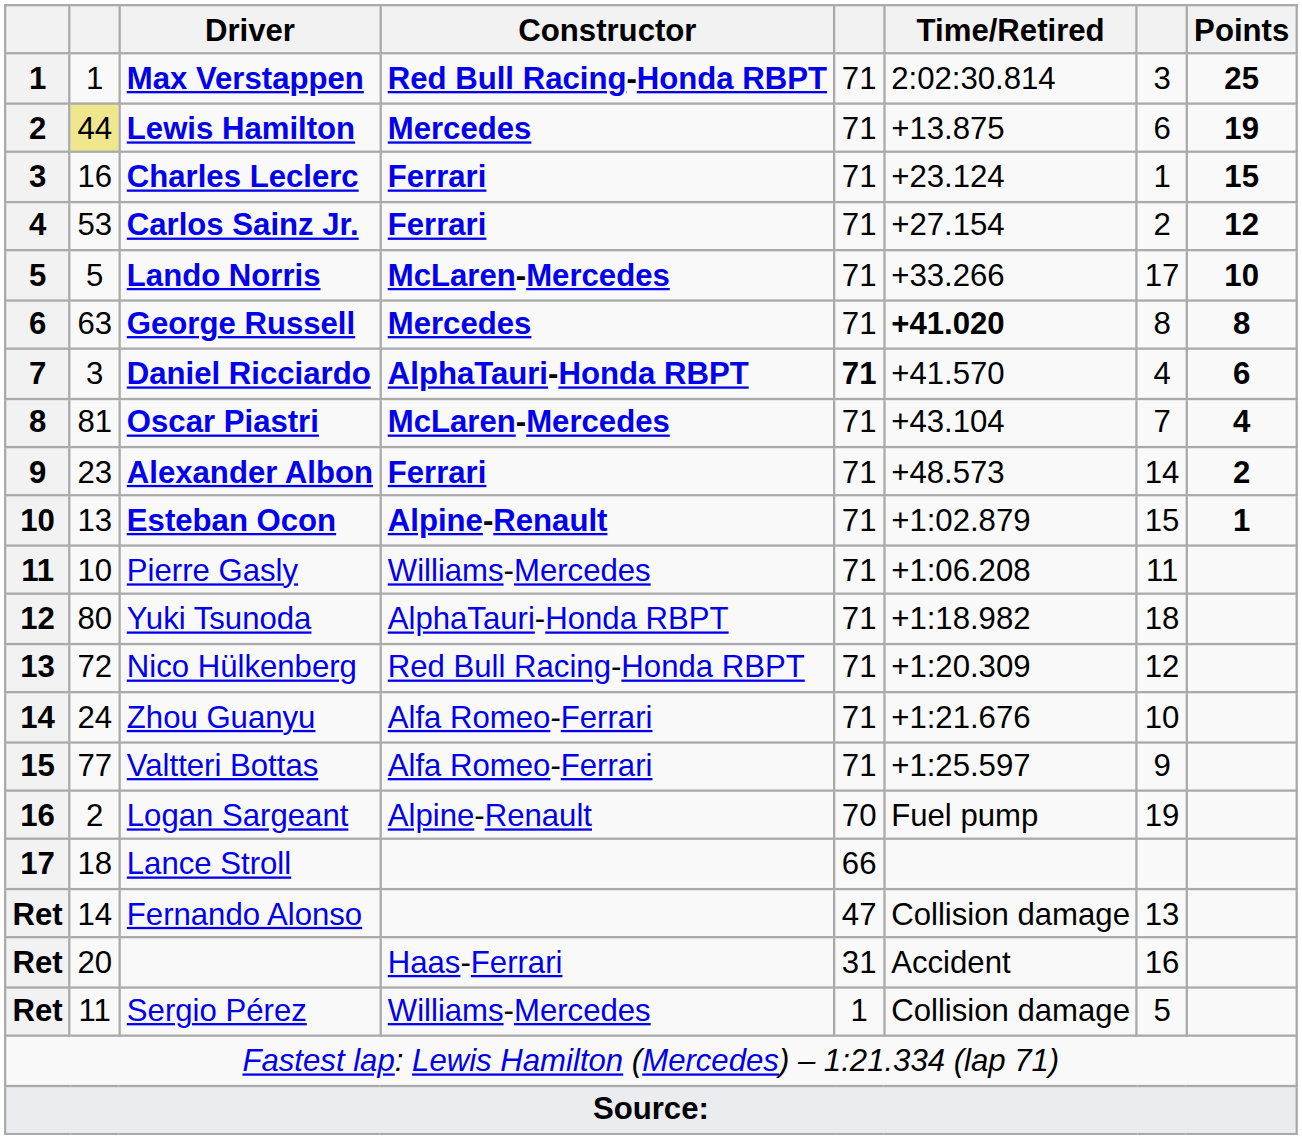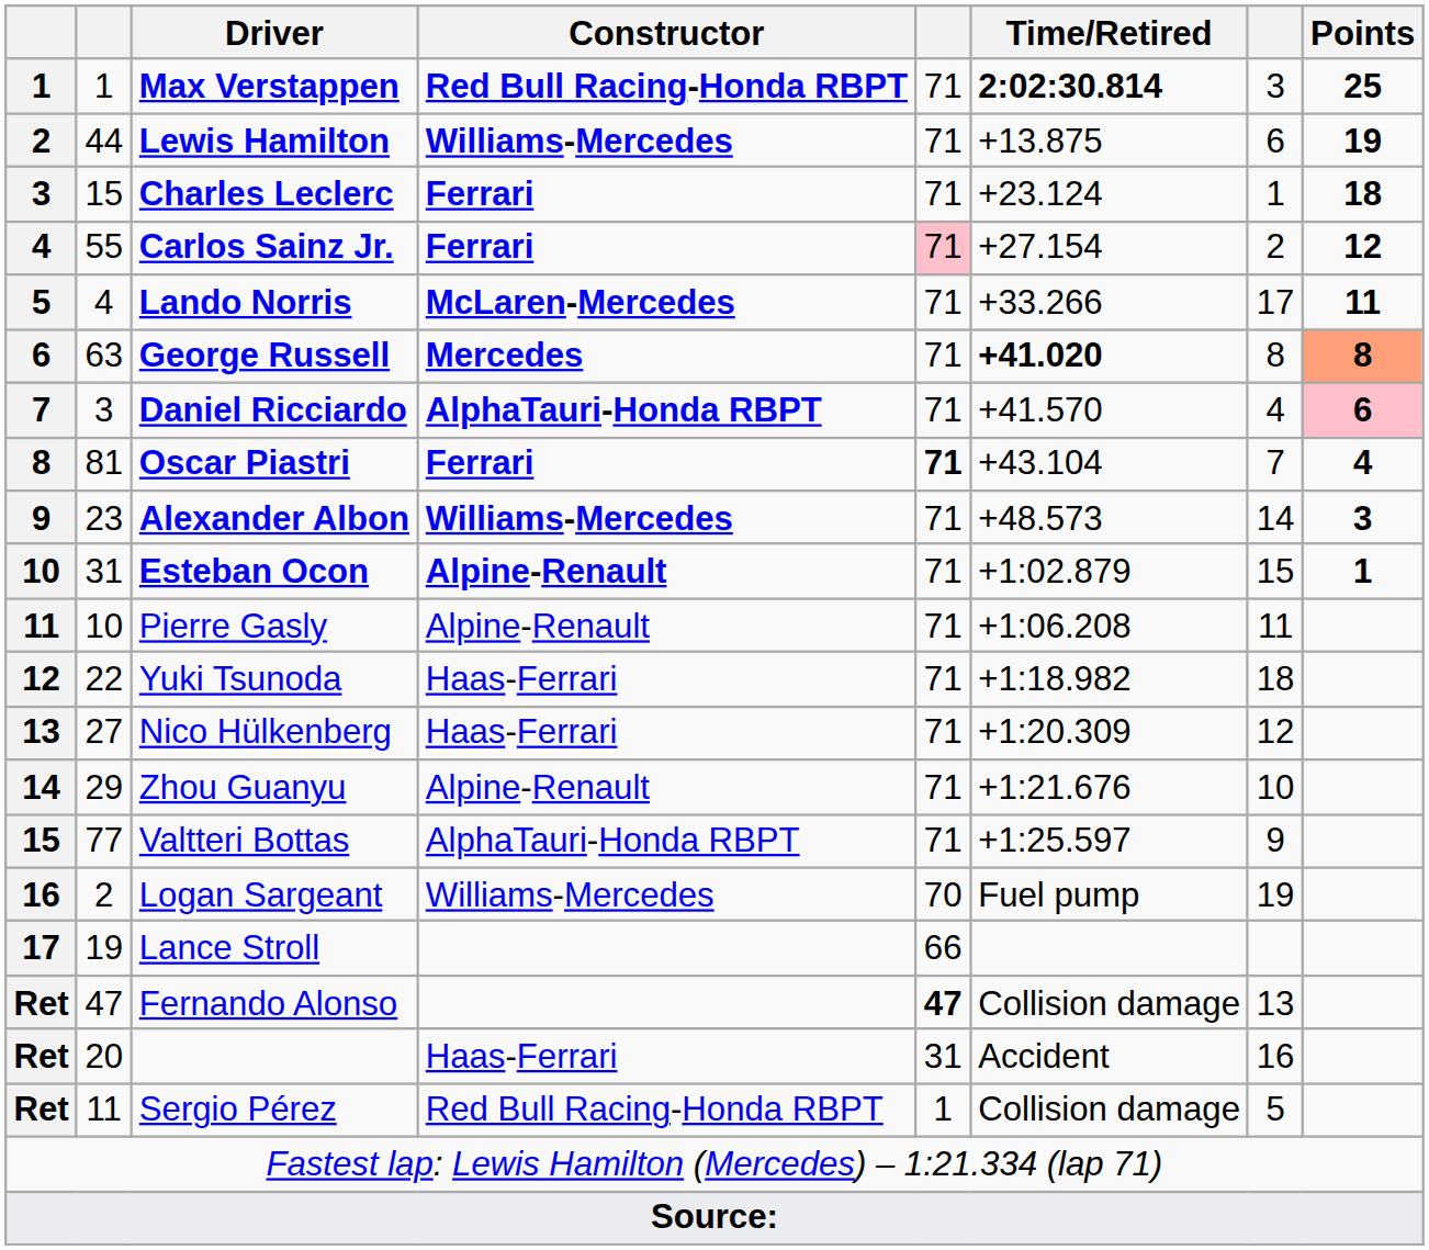Max Verstappen | Time/Retired: normal -> bold
Lewis Hamilton | column 2: khaki background -> no background
Lewis Hamilton | Constructor: Mercedes -> Williams-Mercedes
Charles Leclerc | column 2: 16 -> 15
Charles Leclerc | Points: 15 -> 18
Carlos Sainz Jr. | column 2: 53 -> 55
Carlos Sainz Jr. | column 5: no background -> pink background
Lando Norris | column 2: 5 -> 4
Lando Norris | Points: 10 -> 11
George Russell | Points: no background -> lightsalmon background
Daniel Ricciardo | column 5: bold -> normal
Daniel Ricciardo | Points: no background -> pink background
Oscar Piastri | Constructor: McLaren-Mercedes -> Ferrari
Oscar Piastri | column 5: normal -> bold
Alexander Albon | Constructor: Ferrari -> Williams-Mercedes
Alexander Albon | Points: 2 -> 3
Esteban Ocon | column 2: 13 -> 31
Pierre Gasly | Constructor: Williams-Mercedes -> Alpine-Renault
Yuki Tsunoda | column 2: 80 -> 22
Yuki Tsunoda | Constructor: AlphaTauri-Honda RBPT -> Haas-Ferrari
Nico Hülkenberg | column 2: 72 -> 27
Nico Hülkenberg | Constructor: Red Bull Racing-Honda RBPT -> Haas-Ferrari
Zhou Guanyu | column 2: 24 -> 29
Zhou Guanyu | Constructor: Alfa Romeo-Ferrari -> Alpine-Renault
Valtteri Bottas | Constructor: Alfa Romeo-Ferrari -> AlphaTauri-Honda RBPT
Logan Sargeant | Constructor: Alpine-Renault -> Williams-Mercedes
Lance Stroll | column 2: 18 -> 19
Fernando Alonso | column 2: 14 -> 47
Fernando Alonso | column 5: normal -> bold
Sergio Pérez | Constructor: Williams-Mercedes -> Red Bull Racing-Honda RBPT
